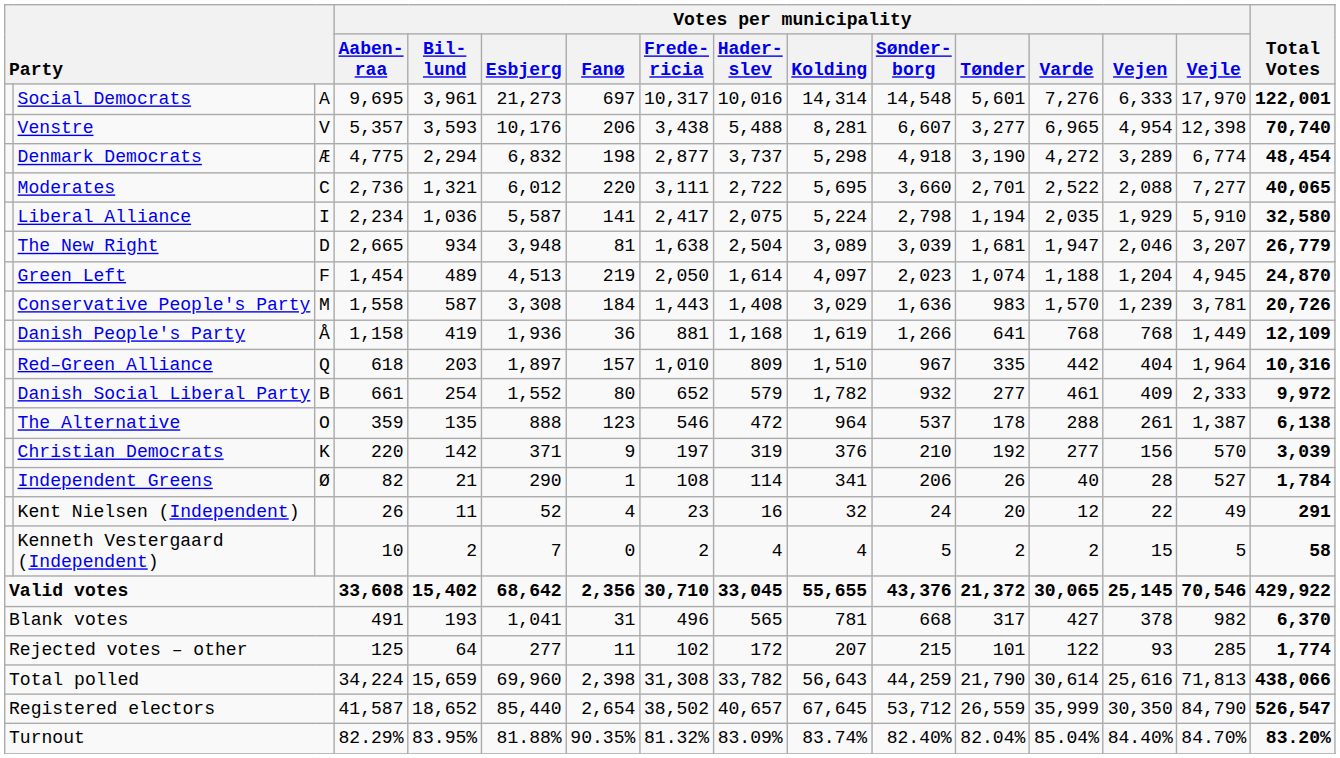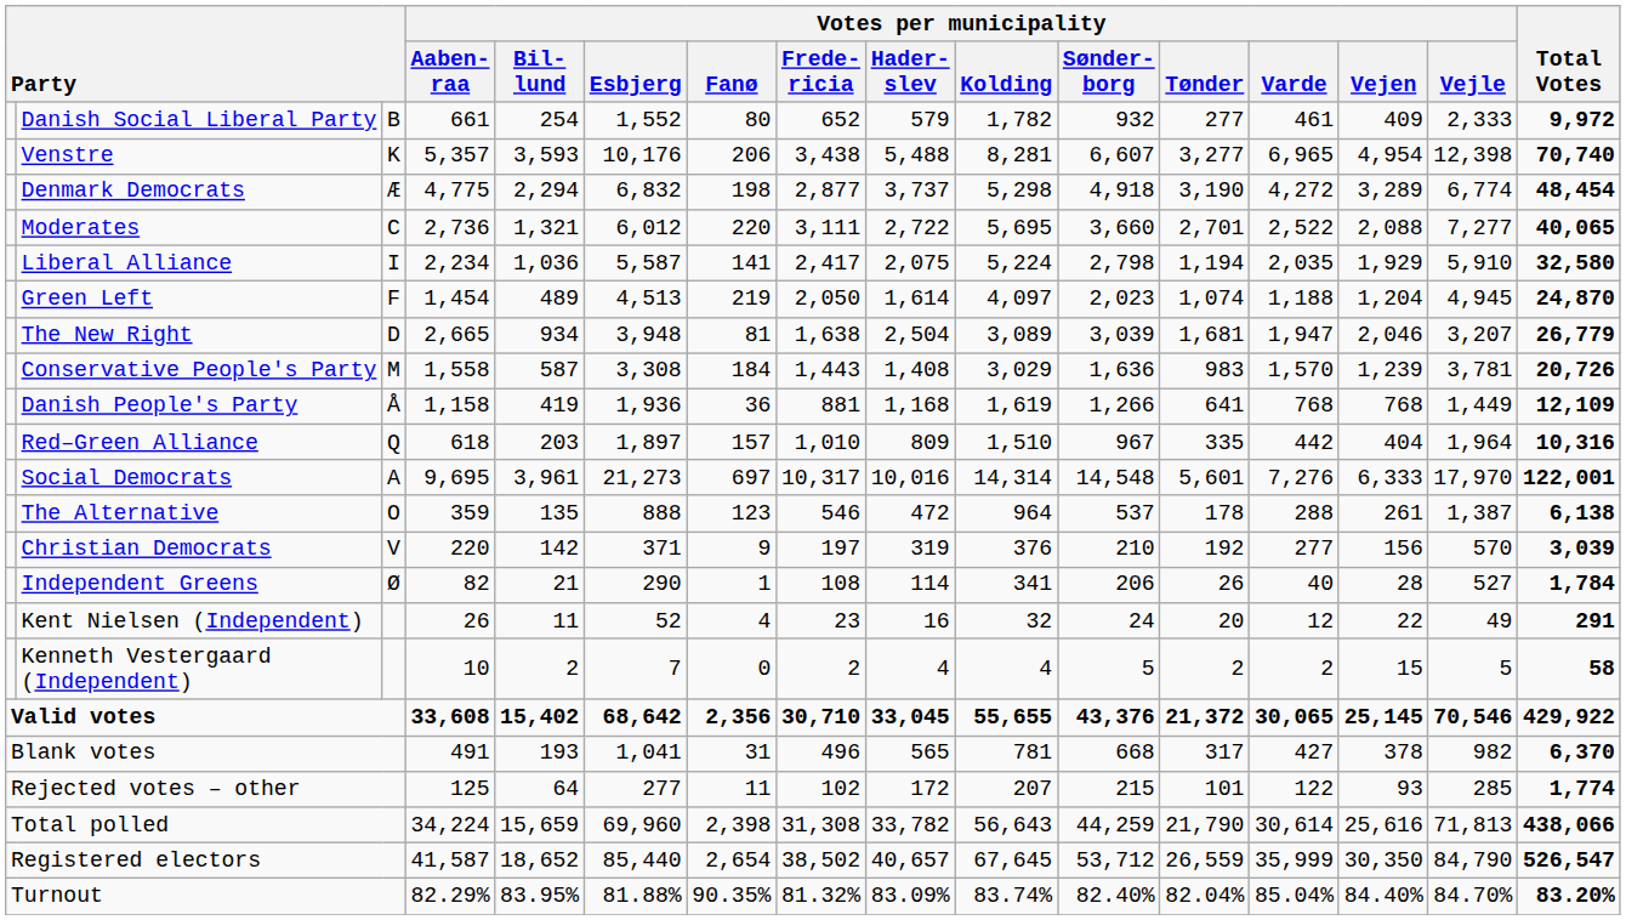rows swapped: Social Democrats <-> Danish Social Liberal Party
Venstre | column 3: V -> K
rows swapped: The New Right <-> Green Left
Christian Democrats | column 3: K -> V
